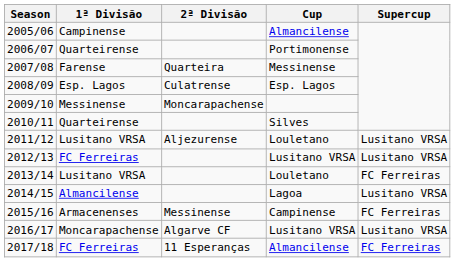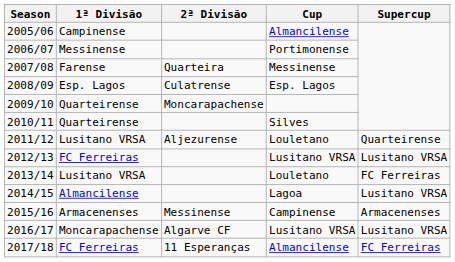2006/07 | 1ª Divisão: Quarteirense -> Messinense
2009/10 | 1ª Divisão: Messinense -> Quarteirense
2011/12 | Supercup: Lusitano VRSA -> Quarteirense
2015/16 | Supercup: FC Ferreiras -> Armacenenses
